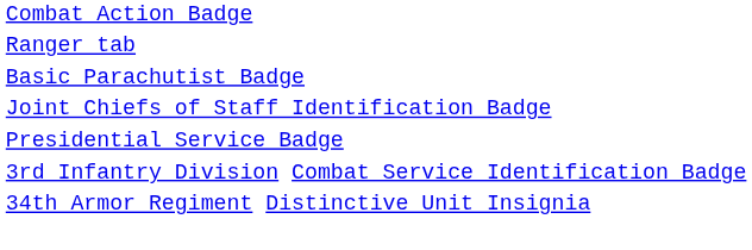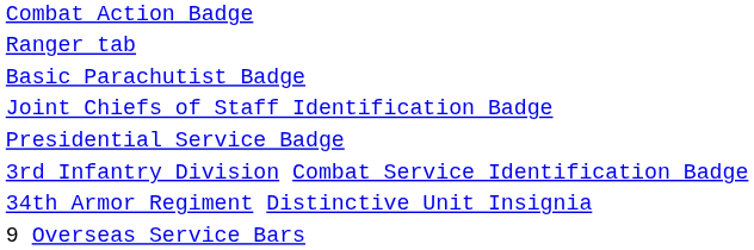+ row: 9 Overseas Service Bars
